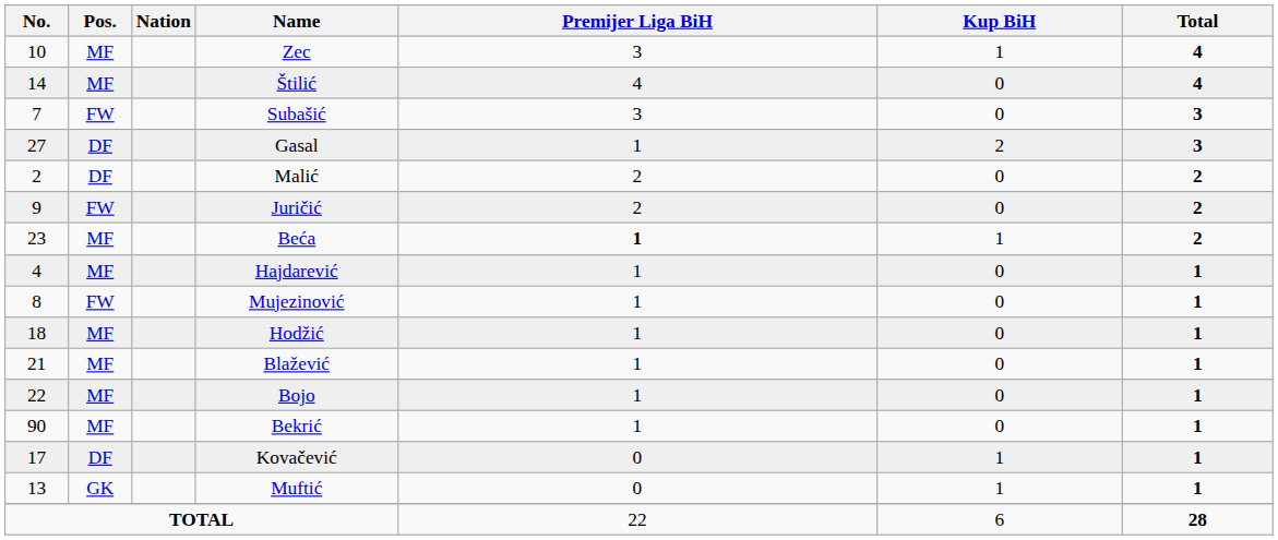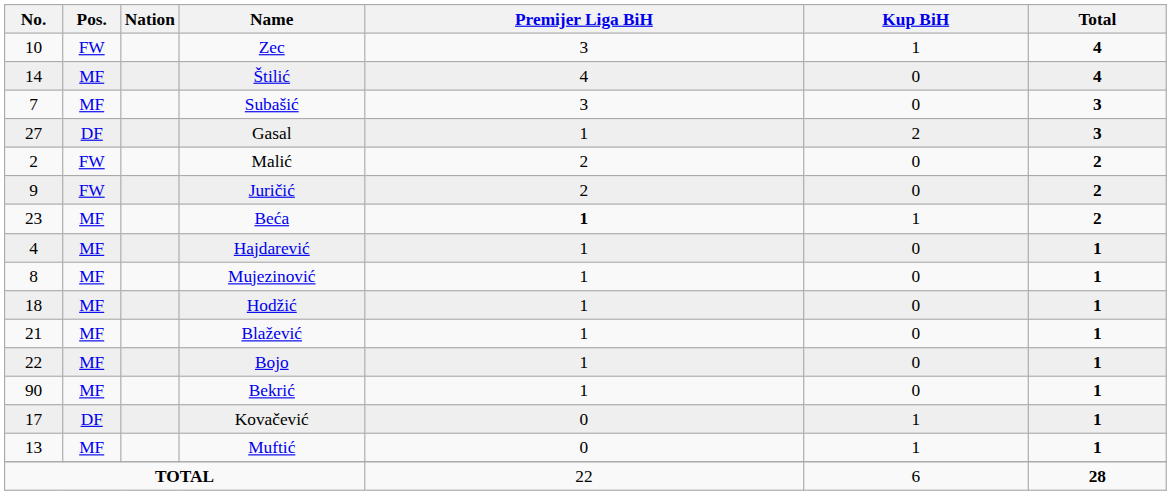Zec | Pos.: MF -> FW
Subašić | Pos.: FW -> MF
Malić | Pos.: DF -> FW
Mujezinović | Pos.: FW -> MF
Muftić | Pos.: GK -> MF
